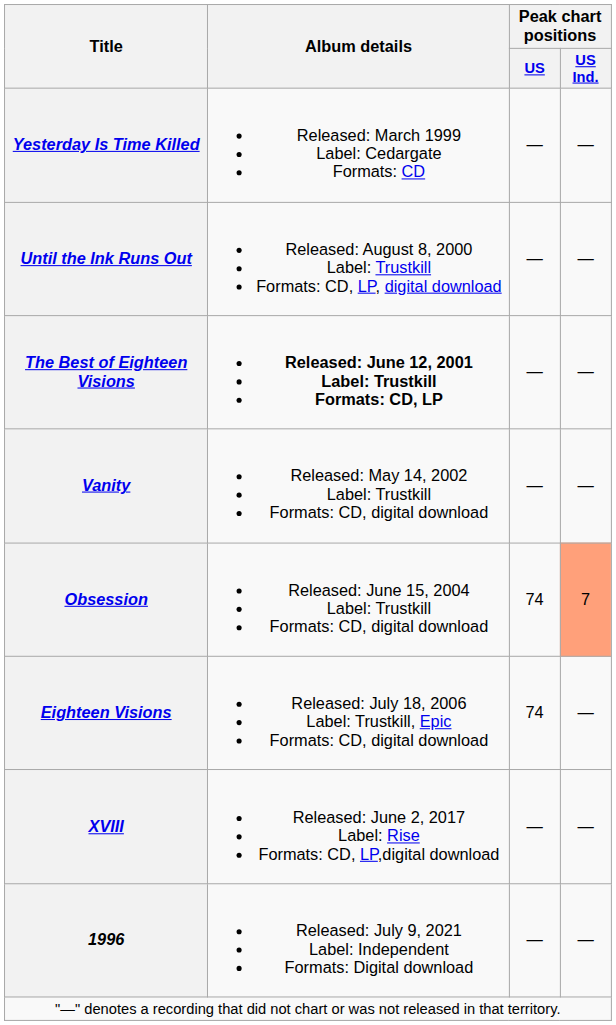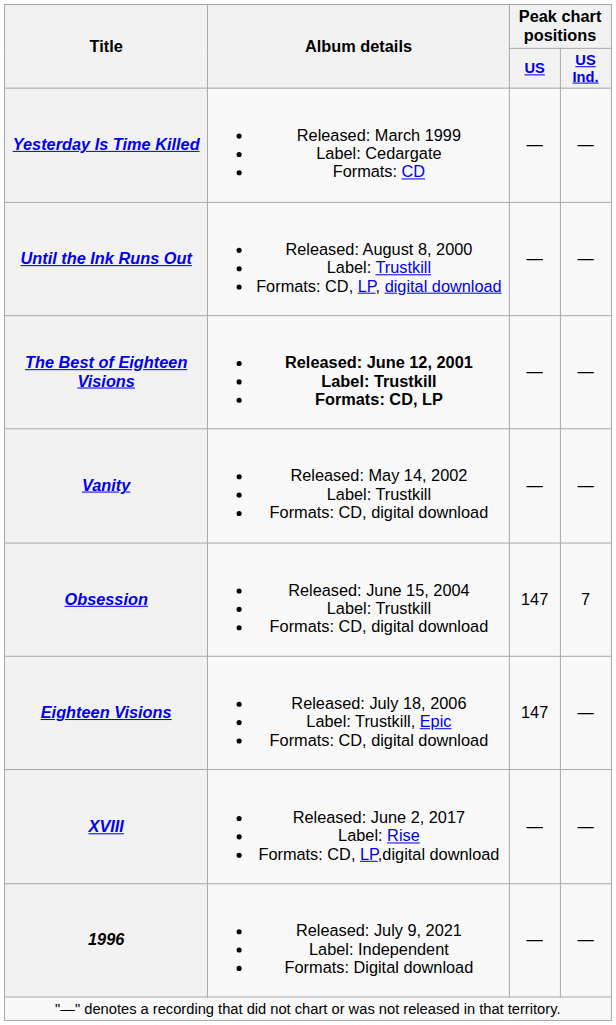Obsession | Peak chart positions / US: 74 -> 147
Obsession | Peak chart positions / US Ind.: lightsalmon background -> no background
Eighteen Visions | Peak chart positions / US: 74 -> 147
